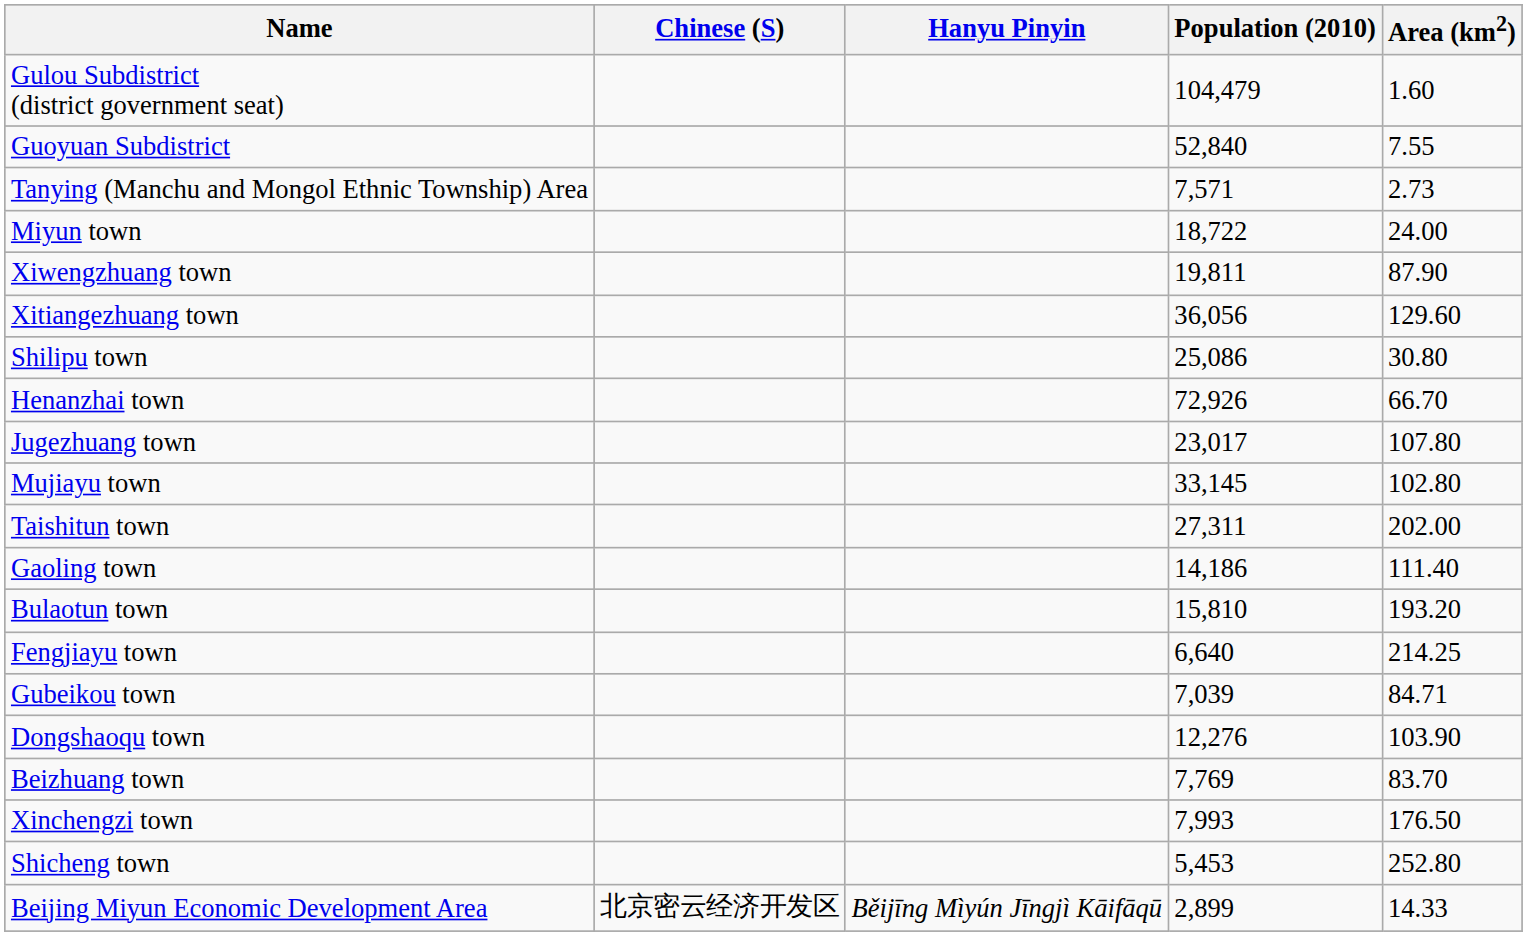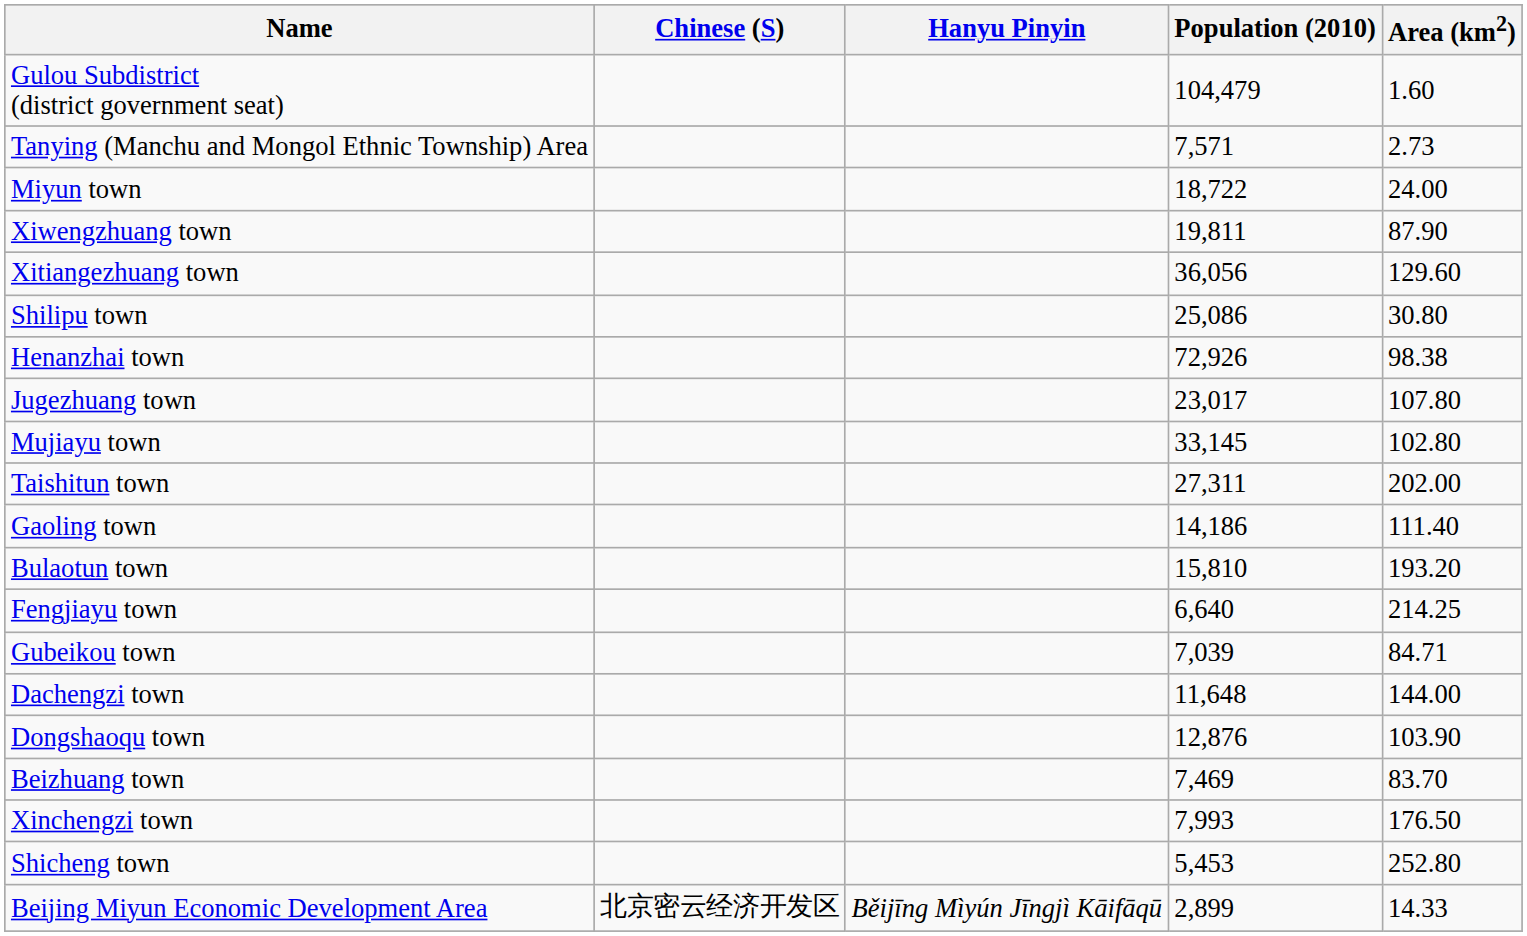- row: Guoyuan Subdistrict | 52,840 | 7.55
Henanzhai town | Area (km2): 66.70 -> 98.38
+ row: Dachengzi town | 11,648 | 144.00
Dongshaoqu town | Population (2010): 12,276 -> 12,876
Beizhuang town | Population (2010): 7,769 -> 7,469
